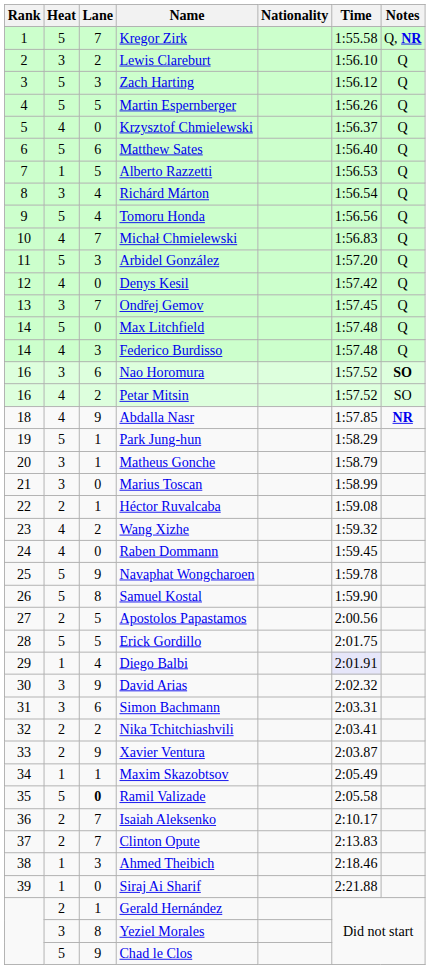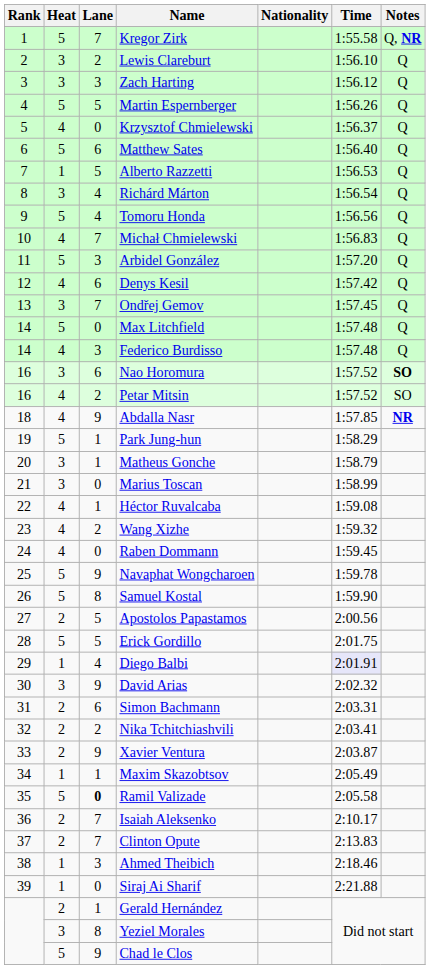Zach Harting | Heat: 5 -> 3
Denys Kesil | Lane: 0 -> 6
Héctor Ruvalcaba | Heat: 2 -> 4
Simon Bachmann | Heat: 3 -> 2
